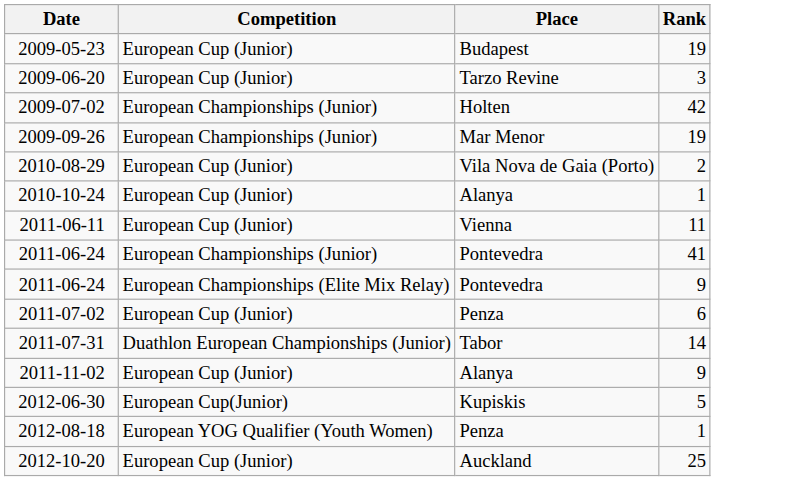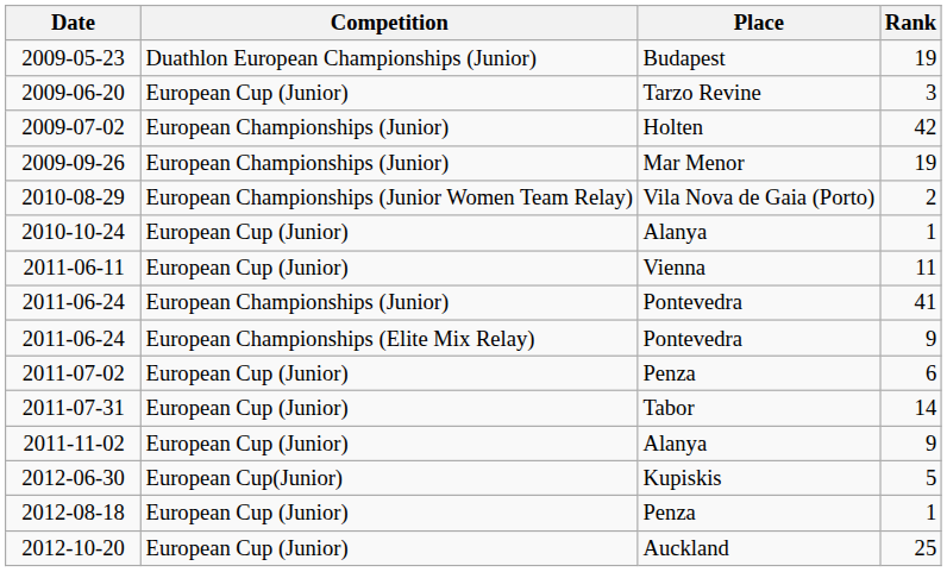2009-05-23 | Competition: European Cup (Junior) -> Duathlon European Championships (Junior)
2010-08-29 | Competition: European Cup (Junior) -> European Championships (Junior Women Team Relay)
2011-07-31 | Competition: Duathlon European Championships (Junior) -> European Cup (Junior)
2012-08-18 | Competition: European YOG Qualifier (Youth Women) -> European Cup (Junior)
